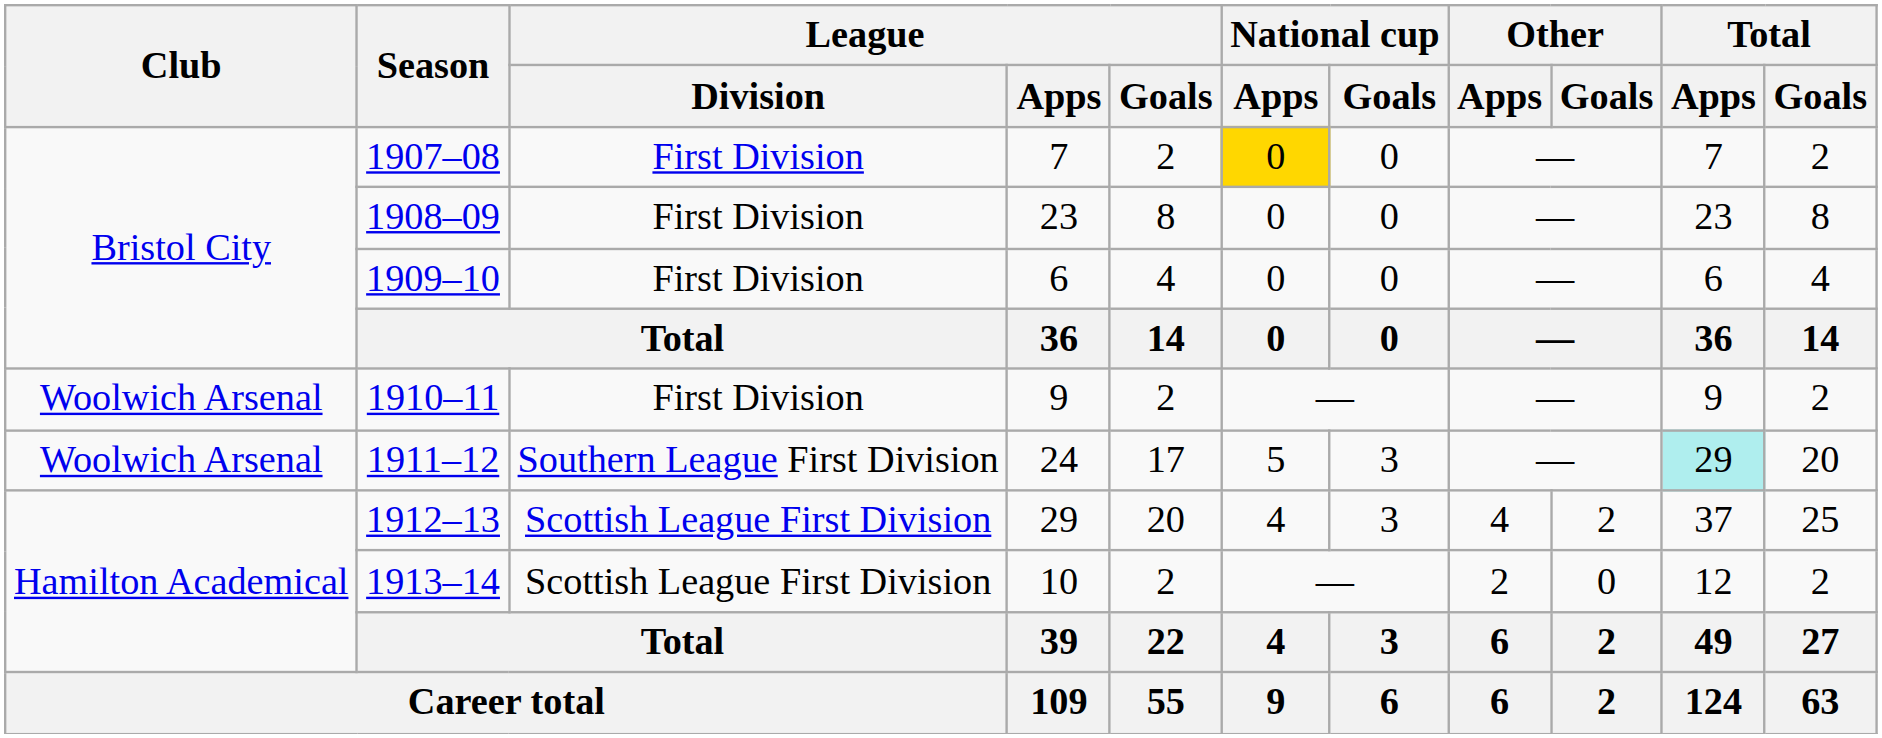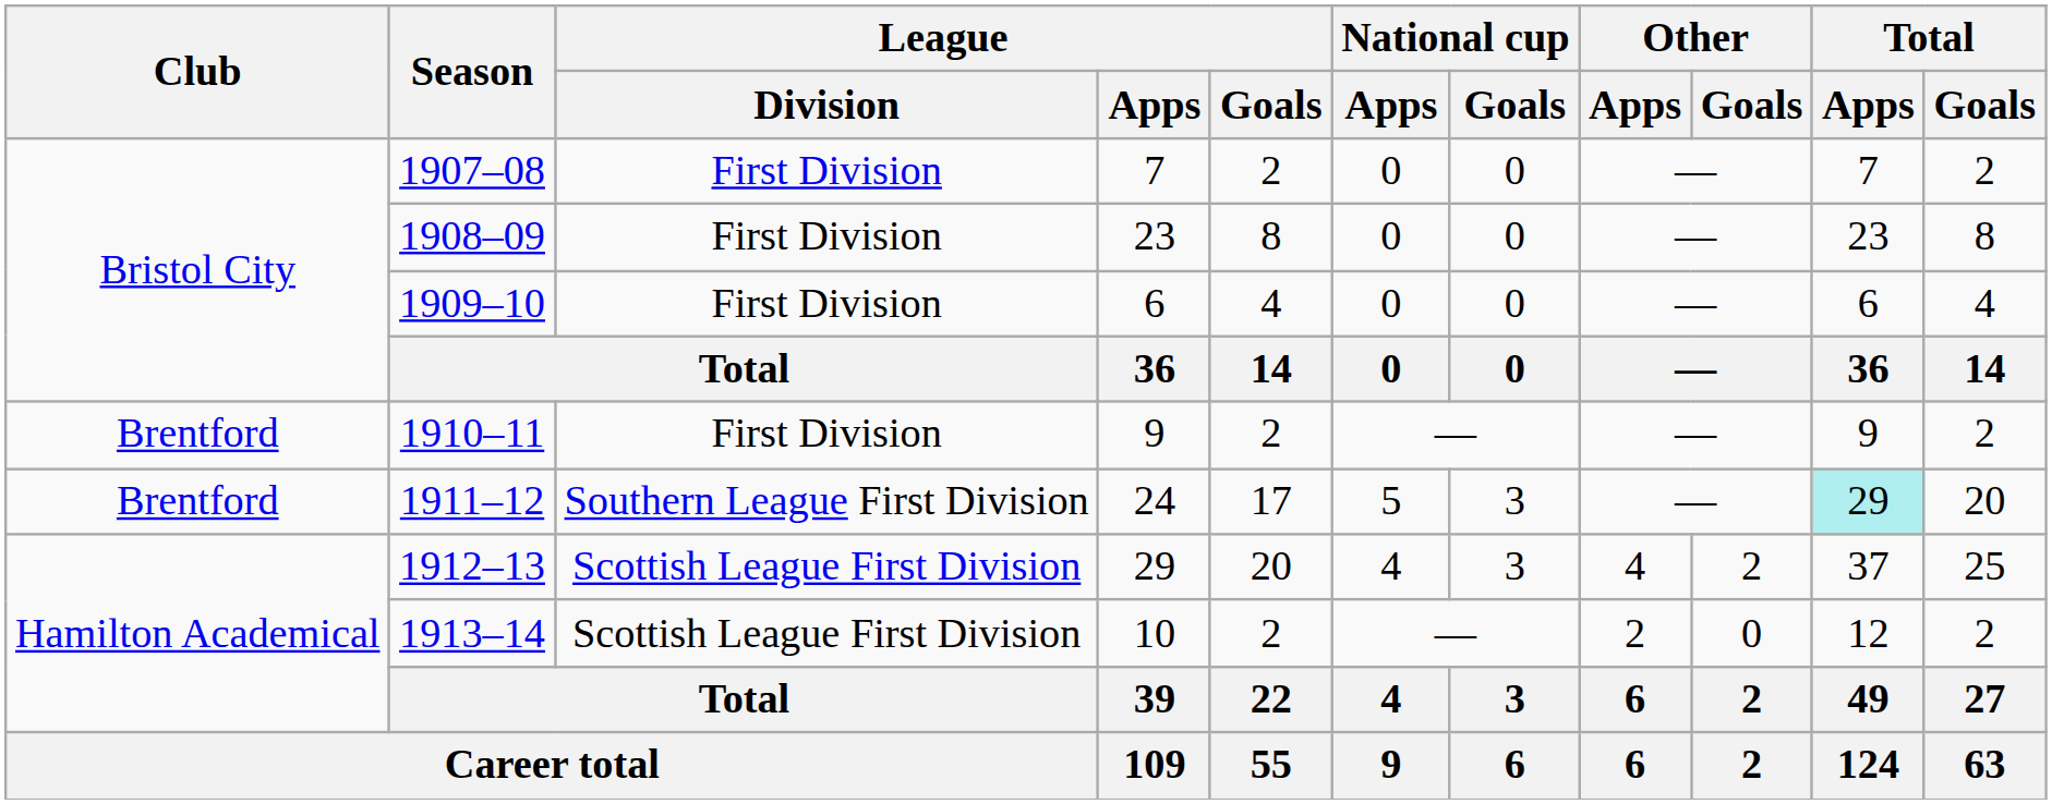1907–08 | National cup / Apps: gold background -> no background
1910–11 | Club: Woolwich Arsenal -> Brentford
1911–12 | Club: Woolwich Arsenal -> Brentford
